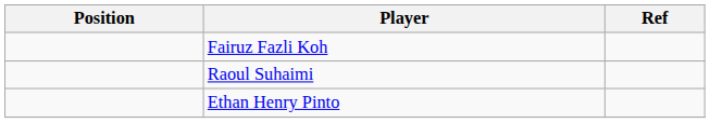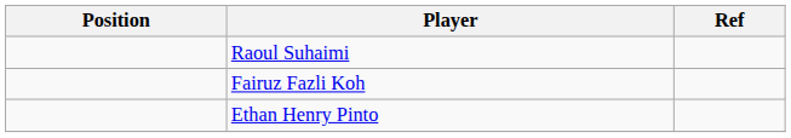rows swapped: Raoul Suhaimi <-> Fairuz Fazli Koh
